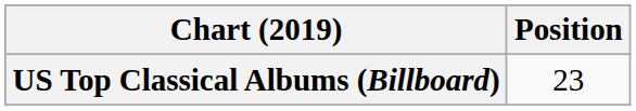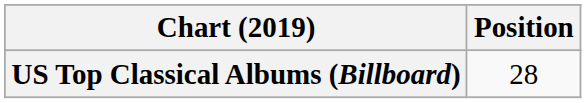US Top Classical Albums (Billboard) | Position: 23 -> 28
